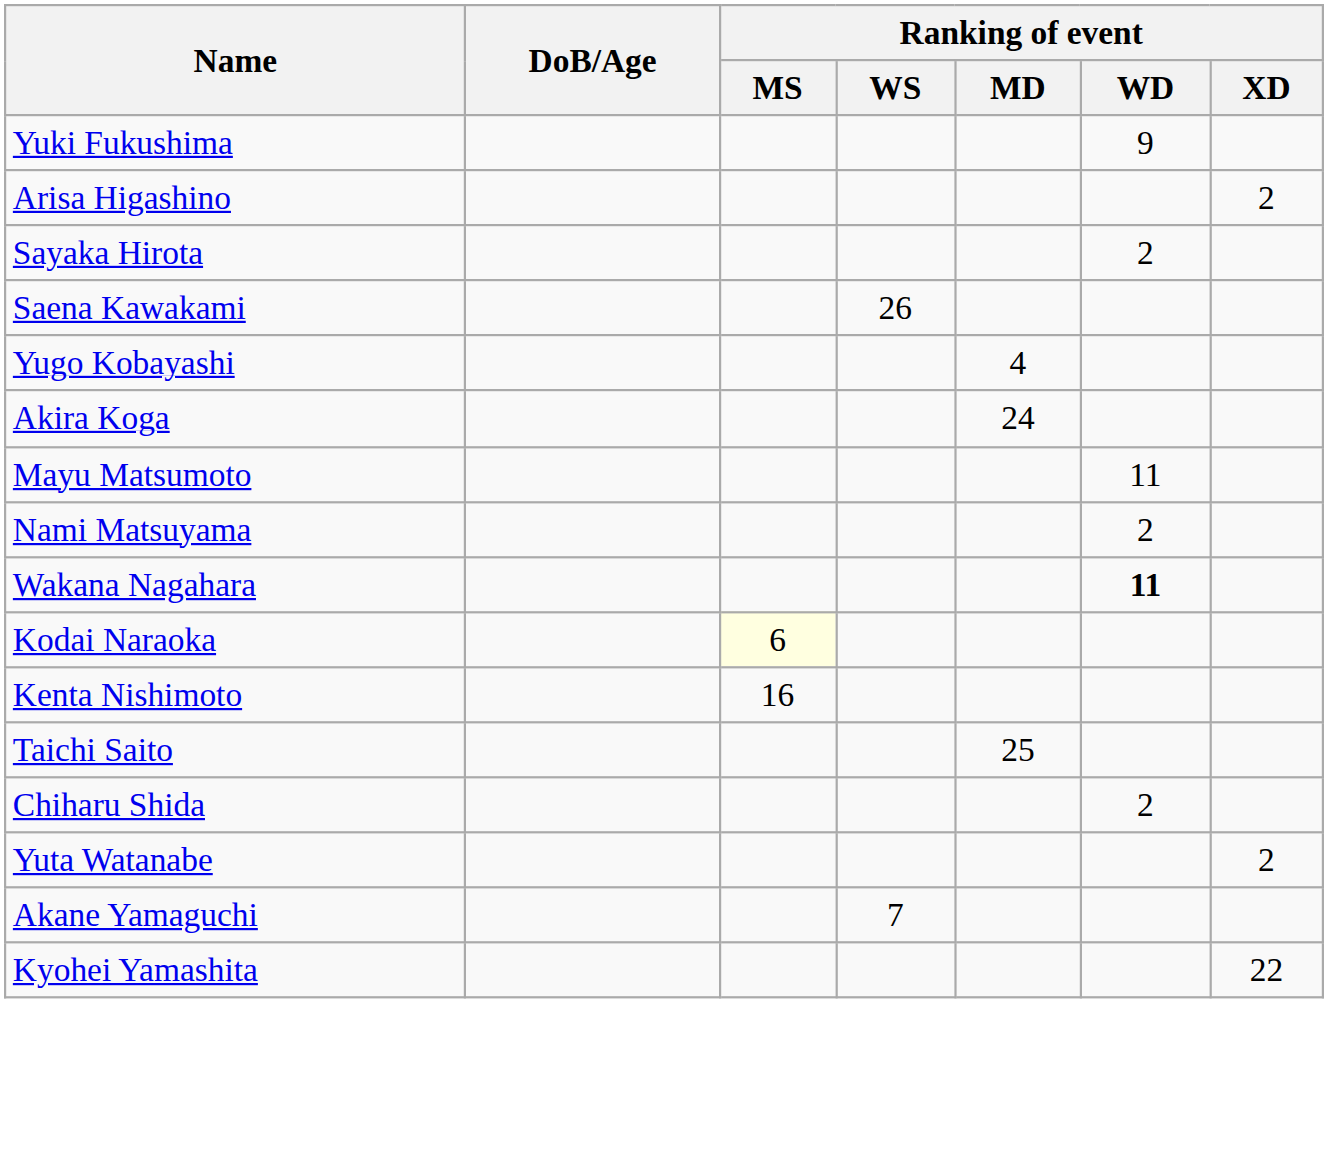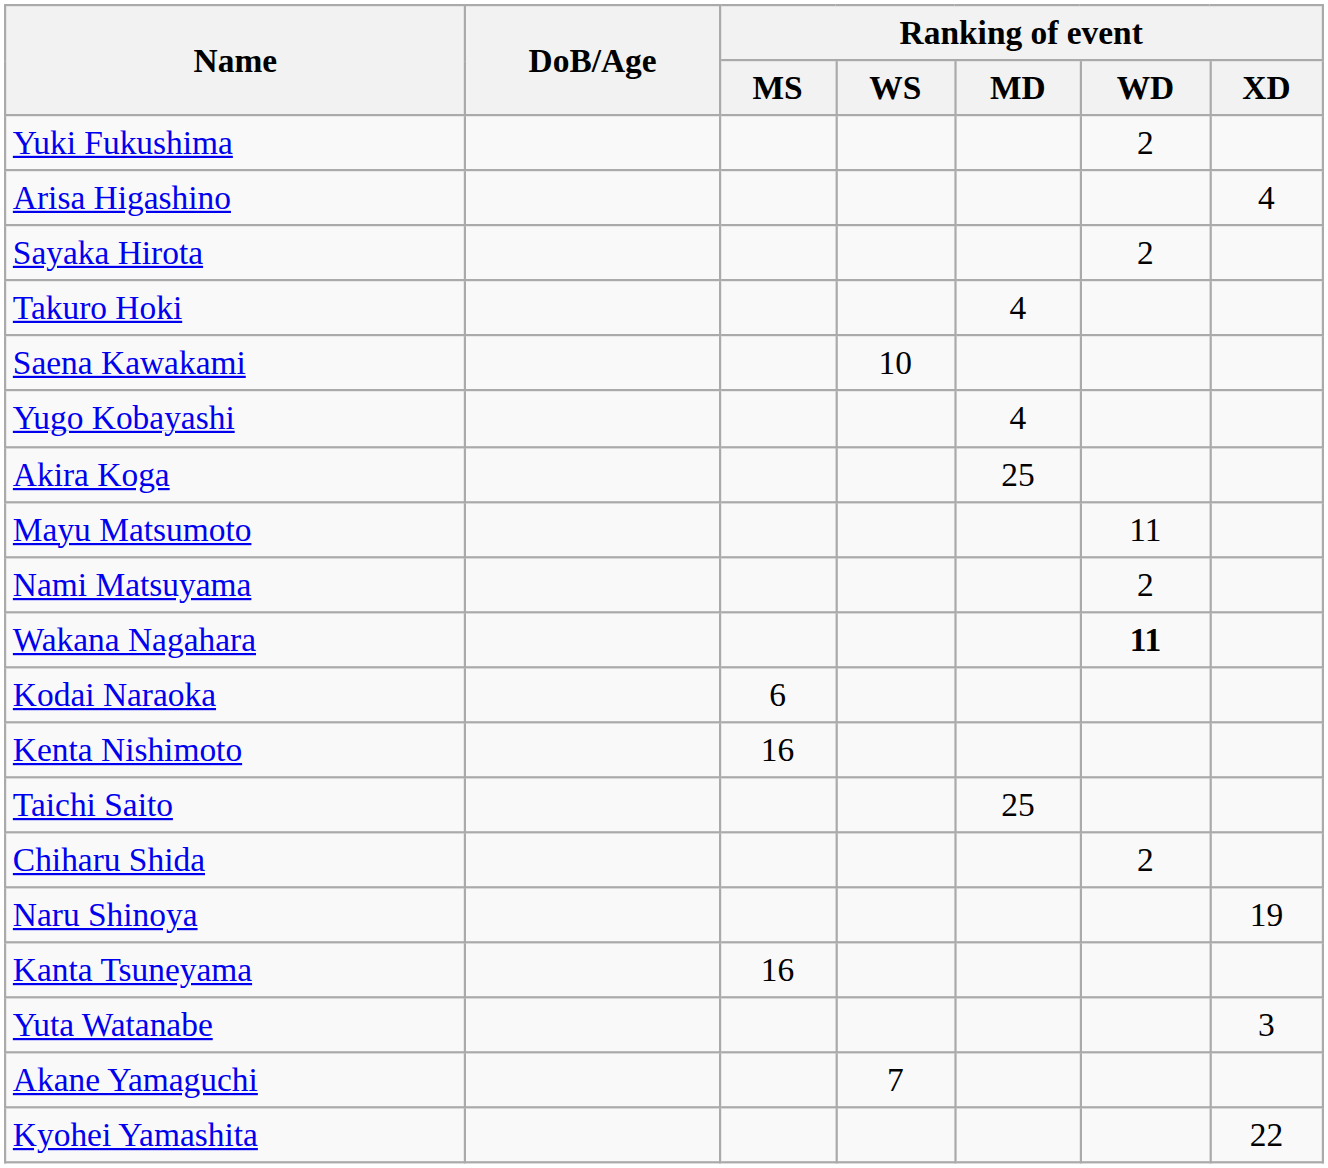Yuki Fukushima | Ranking of event / WD: 9 -> 2
Arisa Higashino | Ranking of event / XD: 2 -> 4
+ row: Takuro Hoki | 4
Saena Kawakami | Ranking of event / WS: 26 -> 10
Akira Koga | Ranking of event / MD: 24 -> 25
Kodai Naraoka | Ranking of event / MS: lightyellow background -> no background
+ row: Naru Shinoya | 19
+ row: Kanta Tsuneyama | 16
Yuta Watanabe | Ranking of event / XD: 2 -> 3
